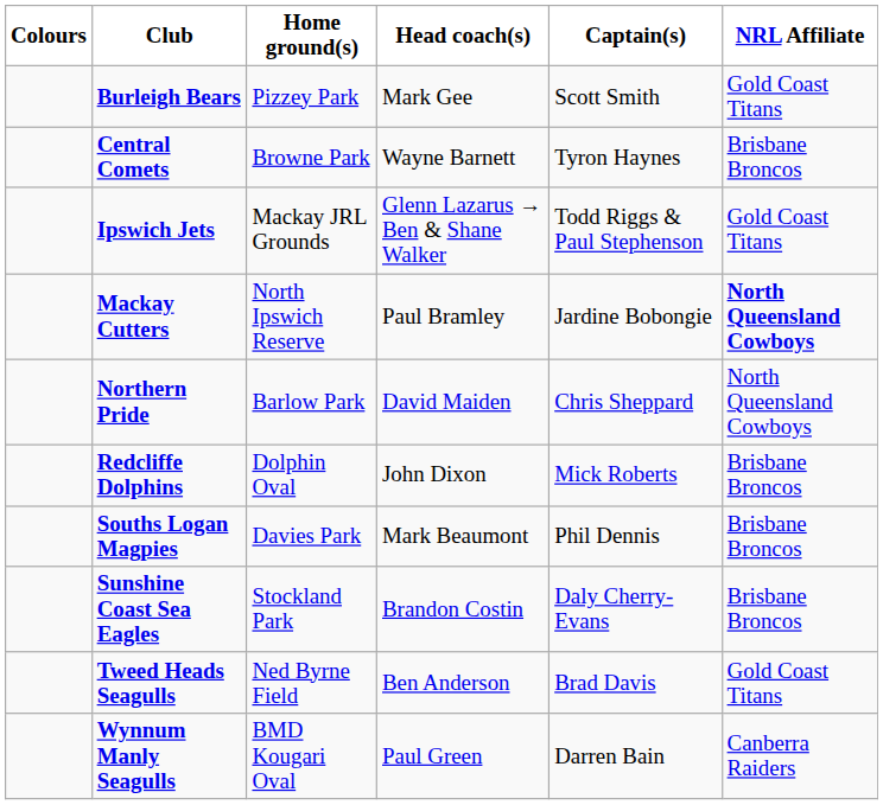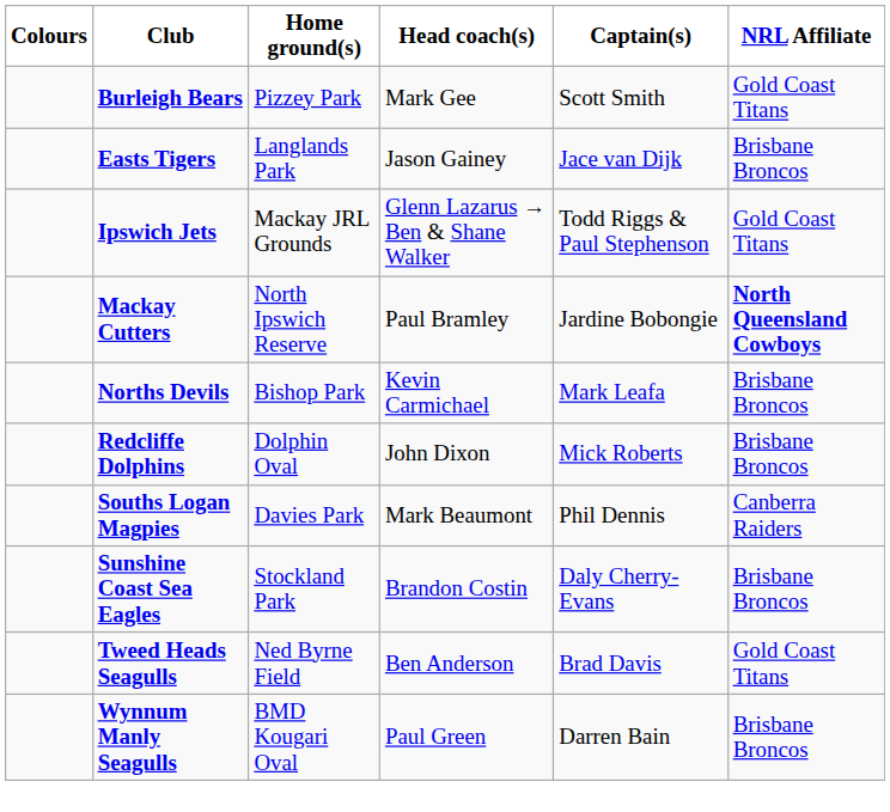- row: Central Comets | Browne Park | Wayne Barnett | Tyron Haynes | Brisbane Broncos
+ row: Easts Tigers | Langlands Park | Jason Gainey | Jace van Dijk | Brisbane Broncos
- row: Northern Pride | Barlow Park | David Maiden | Chris Sheppard | North Queensland Cowboys
+ row: Norths Devils | Bishop Park | Kevin Carmichael | Mark Leafa | Brisbane Broncos
Souths Logan Magpies | NRL Affiliate: Brisbane Broncos -> Canberra Raiders
Wynnum Manly Seagulls | NRL Affiliate: Canberra Raiders -> Brisbane Broncos
